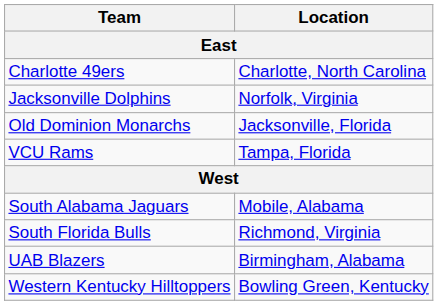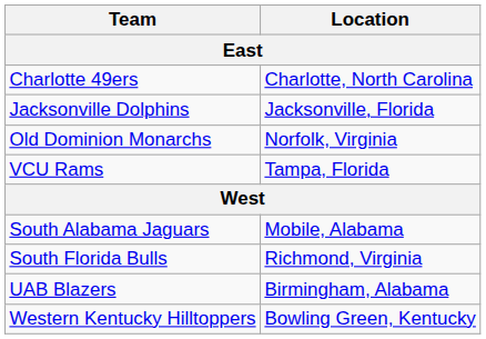Jacksonville Dolphins | Location: Norfolk, Virginia -> Jacksonville, Florida
Old Dominion Monarchs | Location: Jacksonville, Florida -> Norfolk, Virginia
